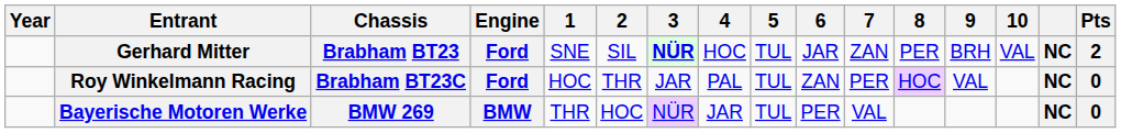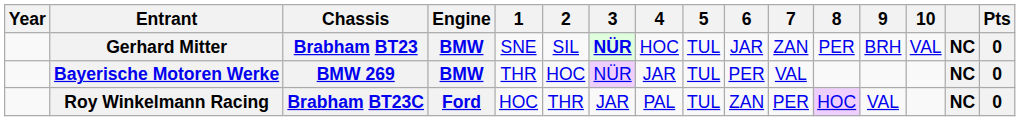Gerhard Mitter | Engine: Ford -> BMW
Gerhard Mitter | Pts: 2 -> 0
rows swapped: Roy Winkelmann Racing <-> Bayerische Motoren Werke
